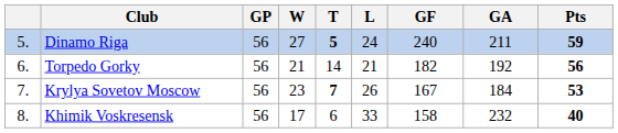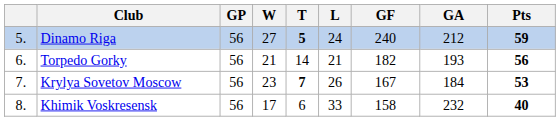Dinamo Riga | GA: 211 -> 212
Torpedo Gorky | GA: 192 -> 193
